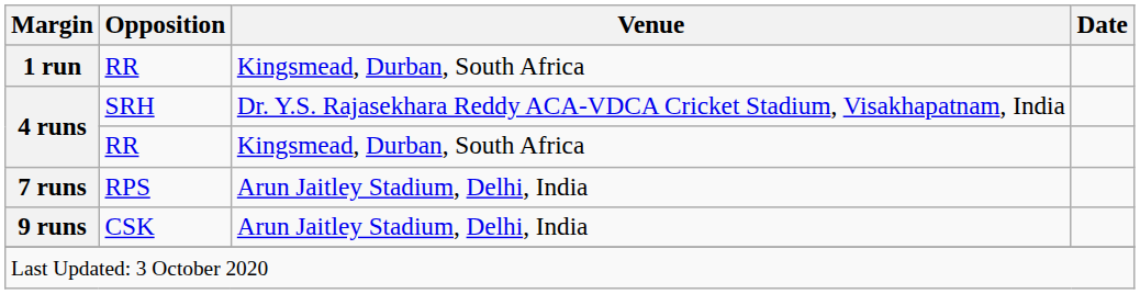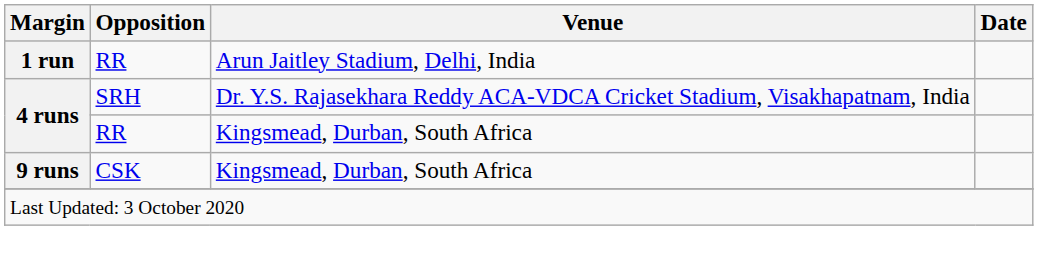1 run | Venue: Kingsmead, Durban, South Africa -> Arun Jaitley Stadium, Delhi, India
- row: 7 runs | RPS | Arun Jaitley Stadium, Delhi, India
9 runs | Venue: Arun Jaitley Stadium, Delhi, India -> Kingsmead, Durban, South Africa
